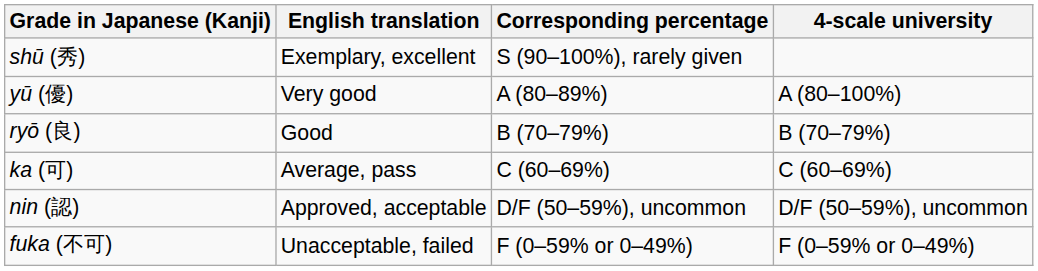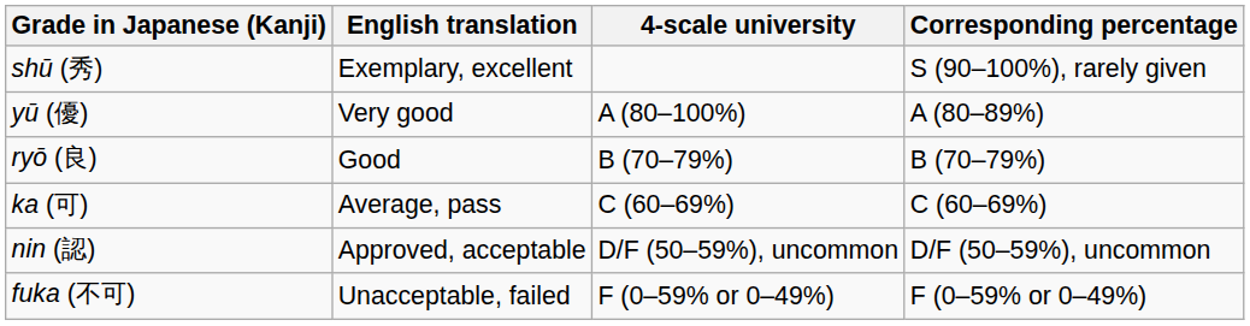columns swapped: Corresponding percentage <-> 4-scale university
